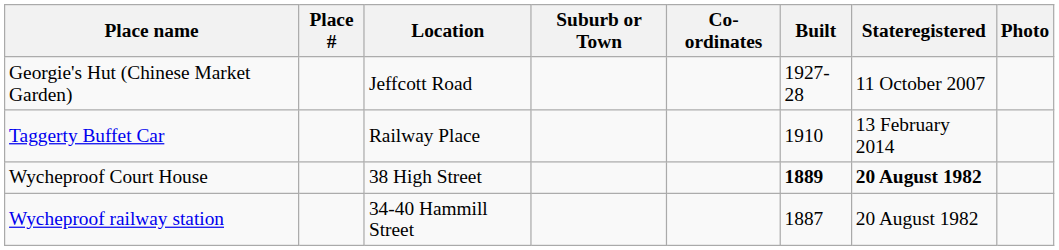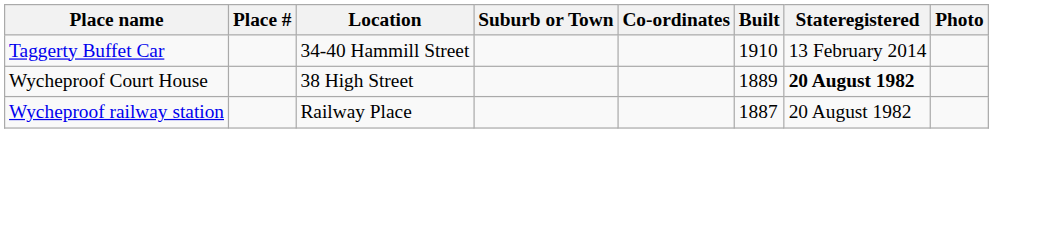- row: Georgie's Hut (Chinese Market Garden) | Jeffcott Road | 1927-28 | 11 October 2007
Taggerty Buffet Car | Location: Railway Place -> 34-40 Hammill Street
Wycheproof Court House | Built: bold -> normal
Wycheproof railway station | Location: 34-40 Hammill Street -> Railway Place
